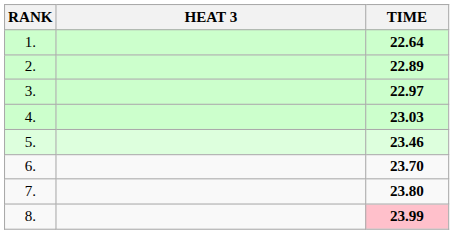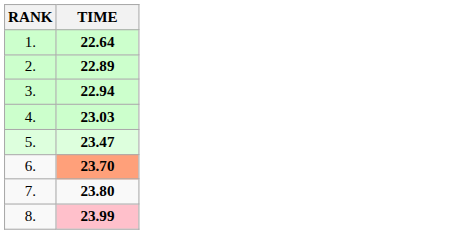- column: HEAT 3
3. | TIME: 22.97 -> 22.94
5. | TIME: 23.46 -> 23.47
6. | TIME: no background -> lightsalmon background
